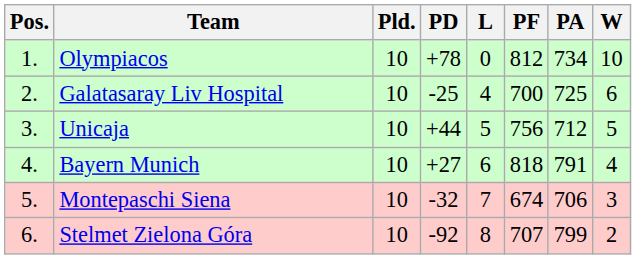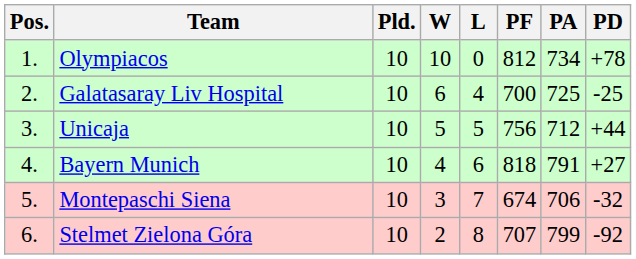columns swapped: W <-> PD
